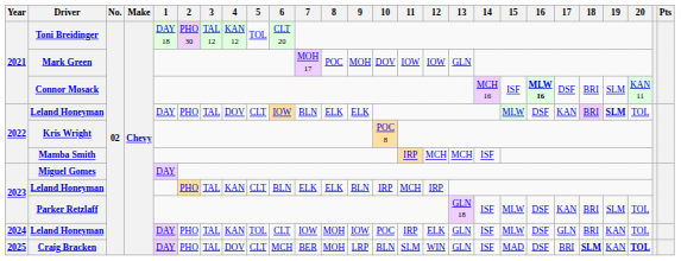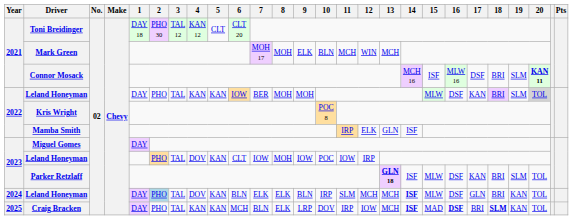Toni Breidinger | 5: TOL -> CLT
Mark Green | 8: POC -> MOH
Mark Green | 9: MOH -> ELK
Mark Green | 10: DOV -> BLN
Mark Green | 11: IOW -> MCH
Mark Green | 12: IOW -> WIN
Mark Green | 13: GLN -> MCH
Connor Mosack | 16: bold -> normal
Connor Mosack | 20: normal -> bold
2022 / Leland Honeyman | 4: DOV -> KAN
2022 / Leland Honeyman | 5: CLT -> KAN
2022 / Leland Honeyman | 7: BLN -> BER
2022 / Leland Honeyman | 8: ELK -> MOH
2022 / Leland Honeyman | 9: ELK -> MOH
2022 / Leland Honeyman | 19: bold -> normal
2022 / Leland Honeyman | 20: no background -> lightgrey background
Mamba Smith | 12: MCH -> ELK
Mamba Smith | 13: MCH -> GLN
2023 / Leland Honeyman | 4: KAN -> DOV
2023 / Leland Honeyman | 5: CLT -> KAN
2023 / Leland Honeyman | 6: BLN -> CLT
2023 / Leland Honeyman | 7: ELK -> IOW
2023 / Leland Honeyman | 8: ELK -> MOH
2023 / Leland Honeyman | 9: BLN -> IOW
2023 / Leland Honeyman | 10: IRP -> POC
2023 / Leland Honeyman | 11: MCH -> IOW
Parker Retzlaff | 13: normal -> bold
2024 / Leland Honeyman | 2: no background -> lightblue background
2024 / Leland Honeyman | 4: KAN -> DOV
2024 / Leland Honeyman | 5: TOL -> KAN
2024 / Leland Honeyman | 6: CLT -> BLN
2024 / Leland Honeyman | 7: IOW -> ELK
2024 / Leland Honeyman | 8: MOH -> ELK
2024 / Leland Honeyman | 9: IOW -> BLN
2024 / Leland Honeyman | 10: POC -> IRP
2024 / Leland Honeyman | 11: IRP -> SLM
2024 / Leland Honeyman | 12: ELK -> MCH
2024 / Leland Honeyman | 13: GLN -> MCH
2024 / Leland Honeyman | 14: normal -> bold
Craig Bracken | 4: DOV -> KAN
Craig Bracken | 5: CLT -> KAN
Craig Bracken | 7: BER -> BLN
Craig Bracken | 8: MOH -> ELK
Craig Bracken | 10: BLN -> DOV
Craig Bracken | 11: SLM -> IRP
Craig Bracken | 12: WIN -> IOW
Craig Bracken | 13: GLN -> MCH
Craig Bracken | 14: normal -> bold
Craig Bracken | 16: normal -> bold
Craig Bracken | 20: bold -> normal
